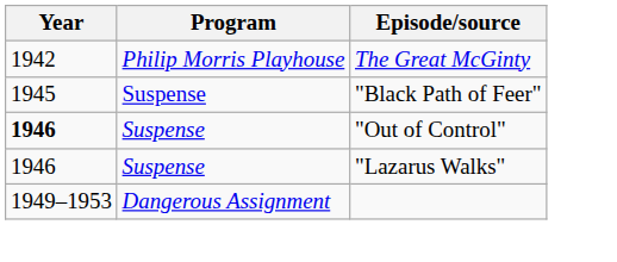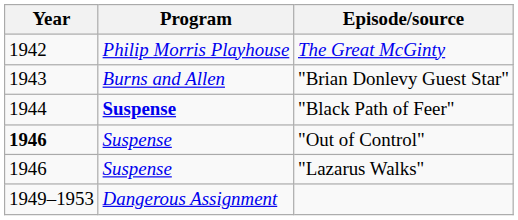+ row: 1943 | Burns and Allen | "Brian Donlevy Guest Star"
"Black Path of Feer" | Year: 1945 -> 1944
"Black Path of Feer" | Program: normal -> bold
